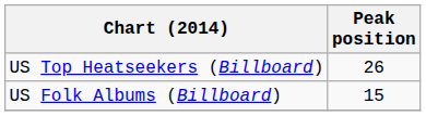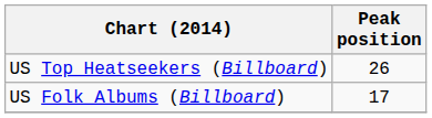US Folk Albums (Billboard) | Peak position: 15 -> 17
